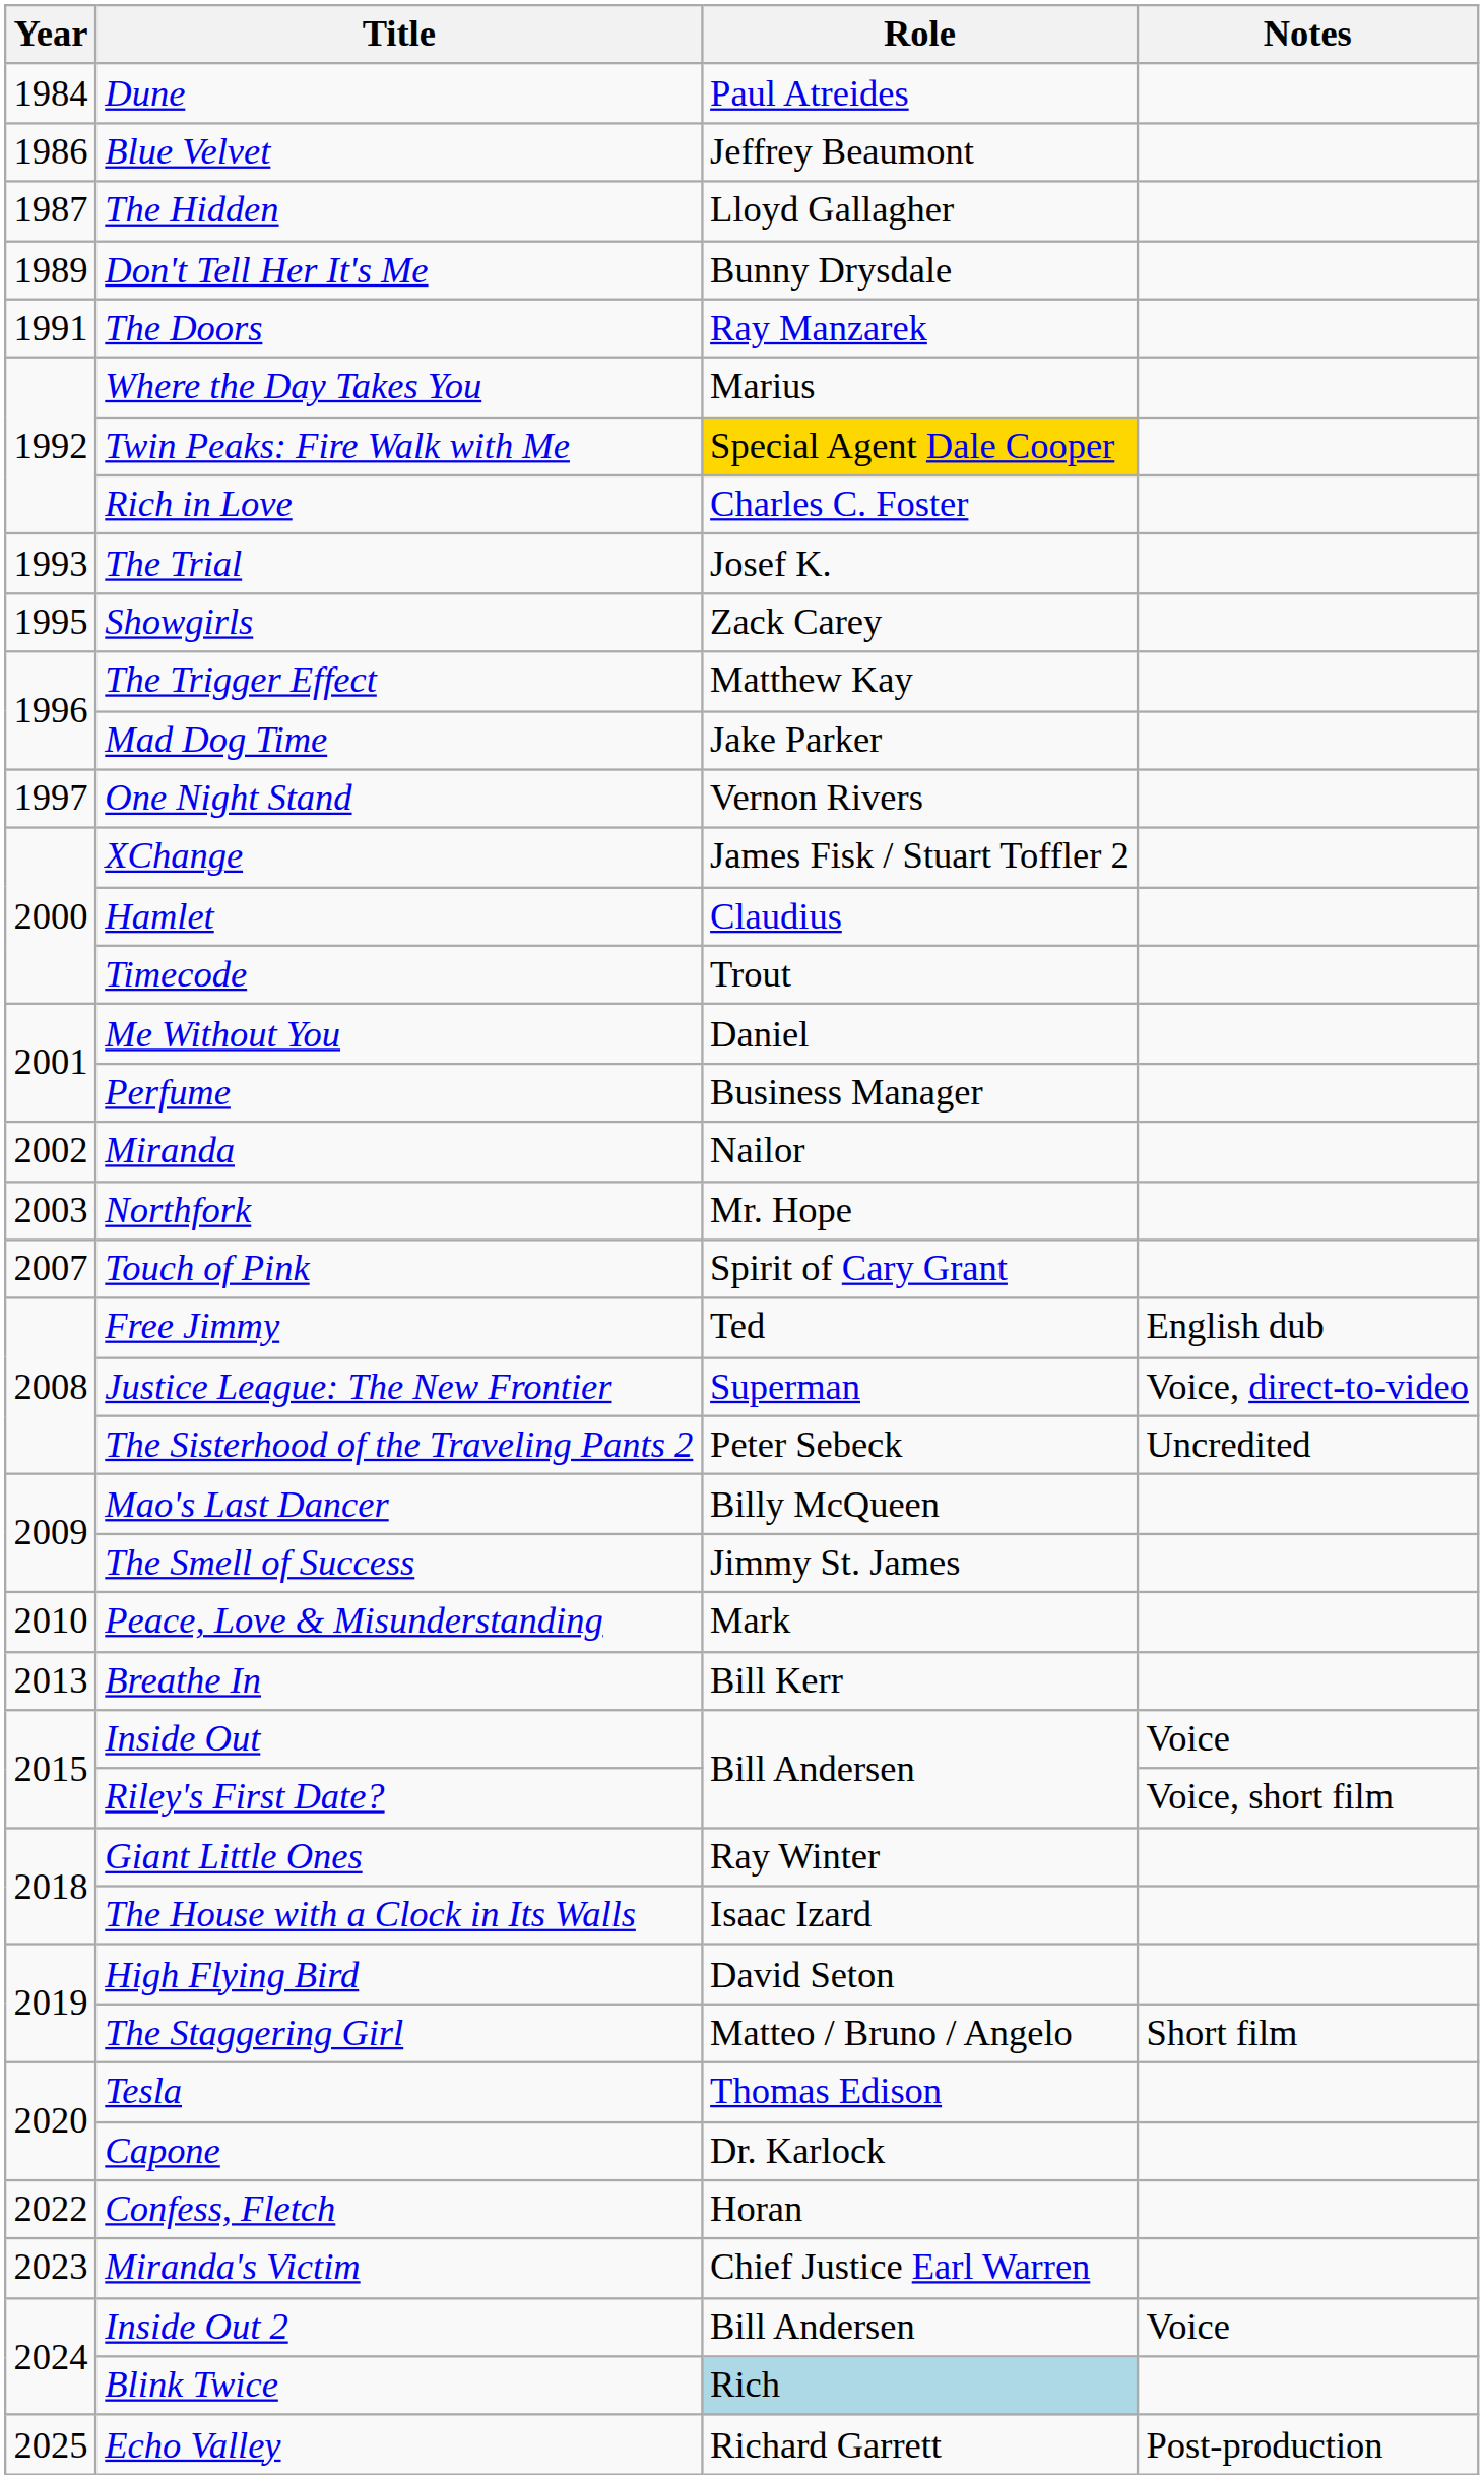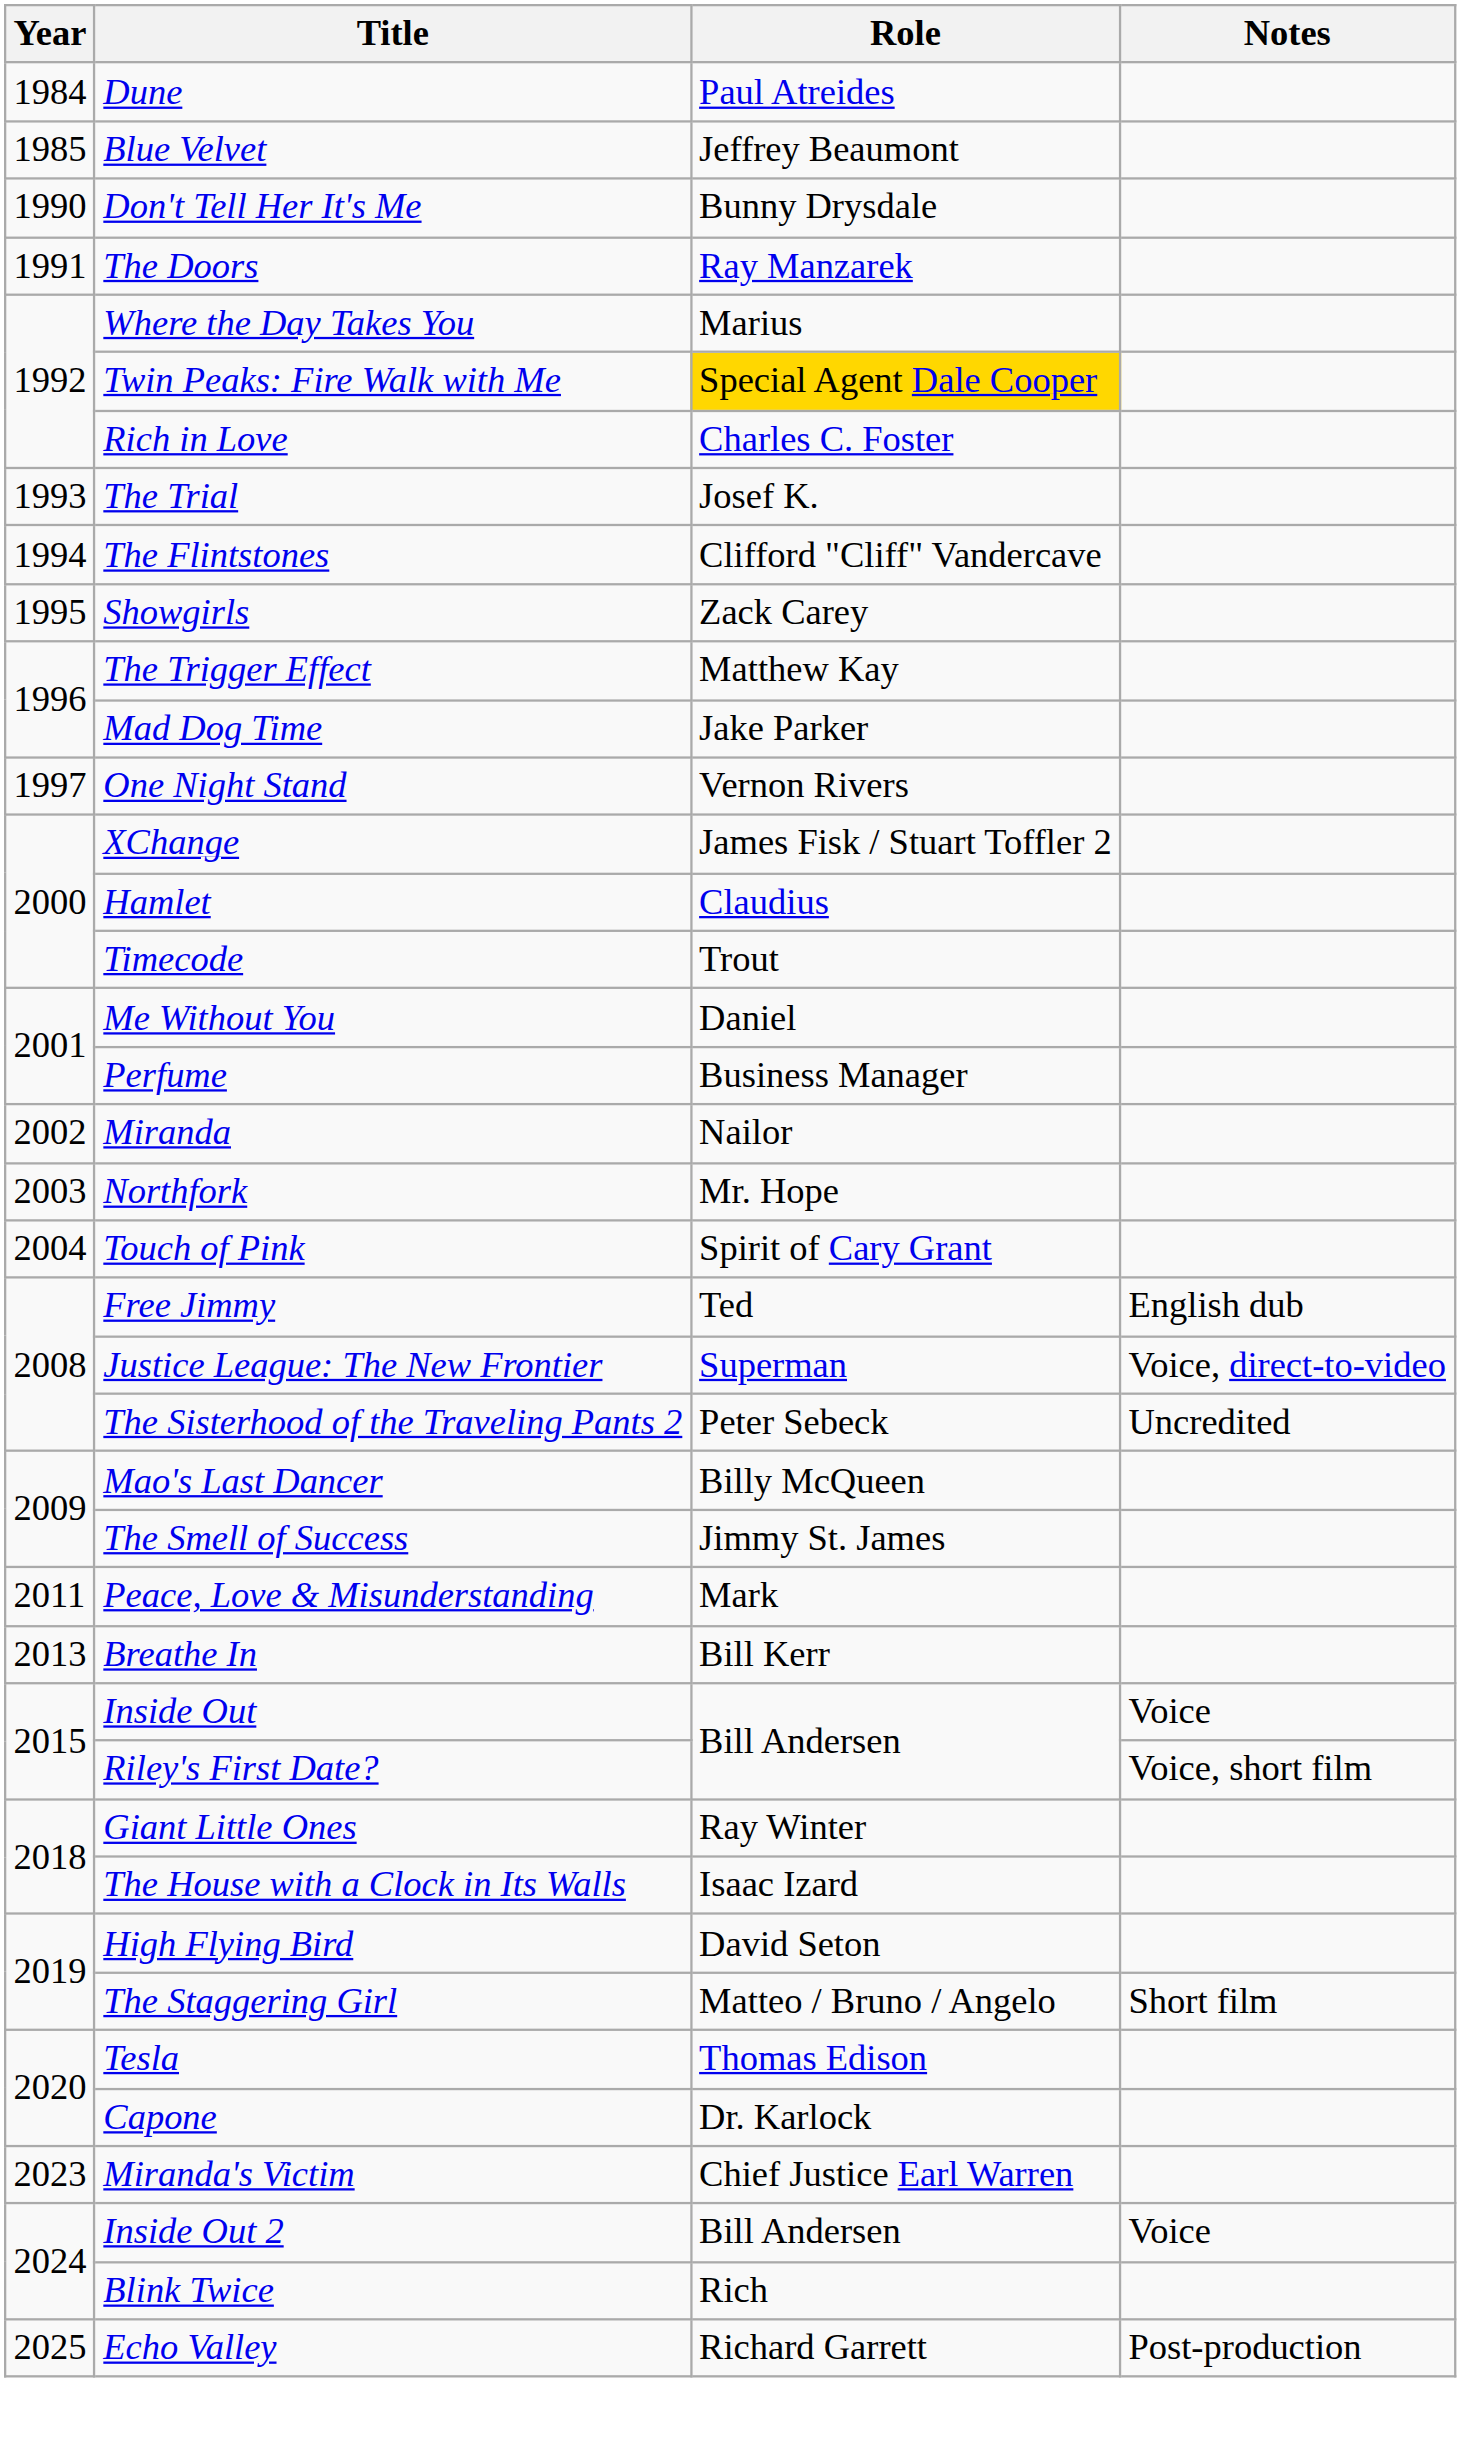Blue Velvet | Year: 1986 -> 1985
- row: 1987 | The Hidden | Lloyd Gallagher
Don't Tell Her It's Me | Year: 1989 -> 1990
+ row: 1994 | The Flintstones | Clifford "Cliff" Vandercave
Touch of Pink | Year: 2007 -> 2004
Peace, Love & Misunderstanding | Year: 2010 -> 2011
- row: 2022 | Confess, Fletch | Horan
Blink Twice | Role: lightblue background -> no background
